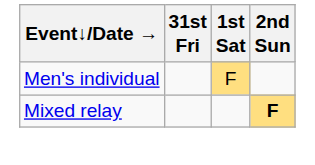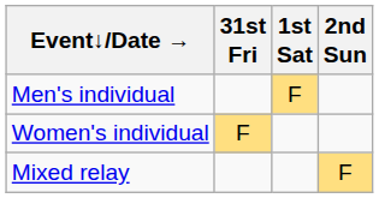+ row: Women's individual | F
Mixed relay | 2nd Sun: bold -> normal
